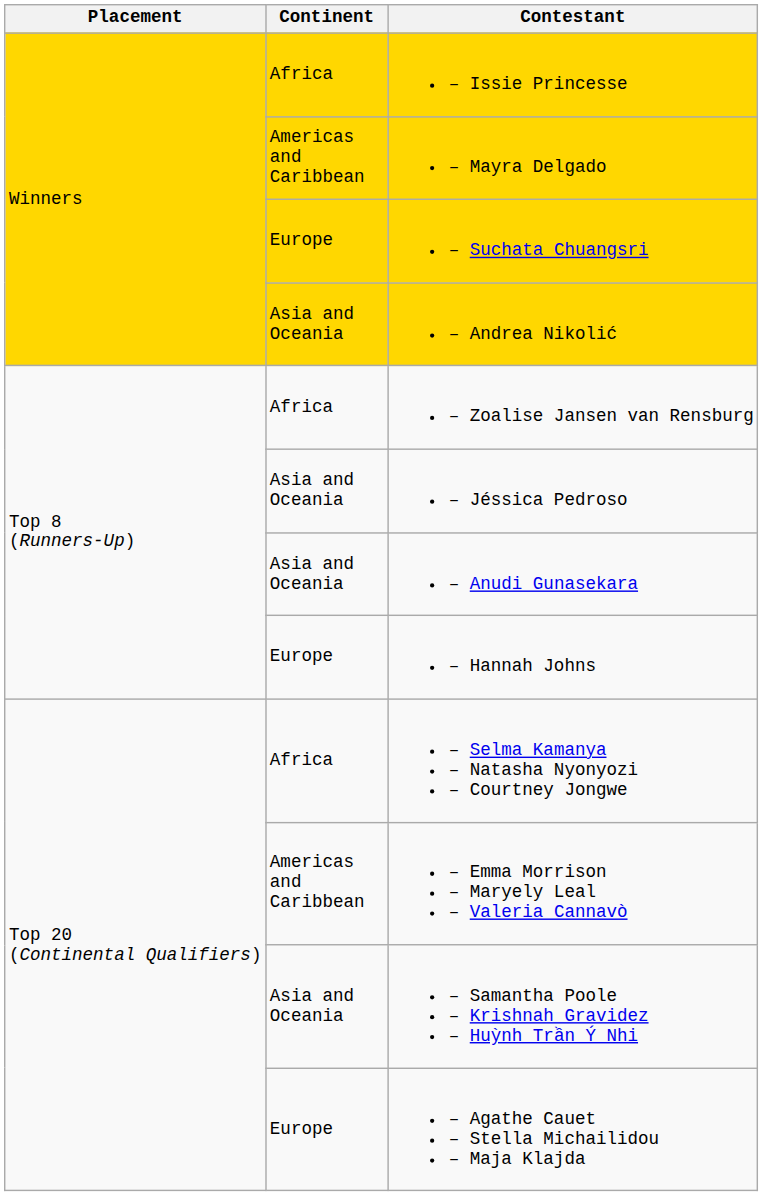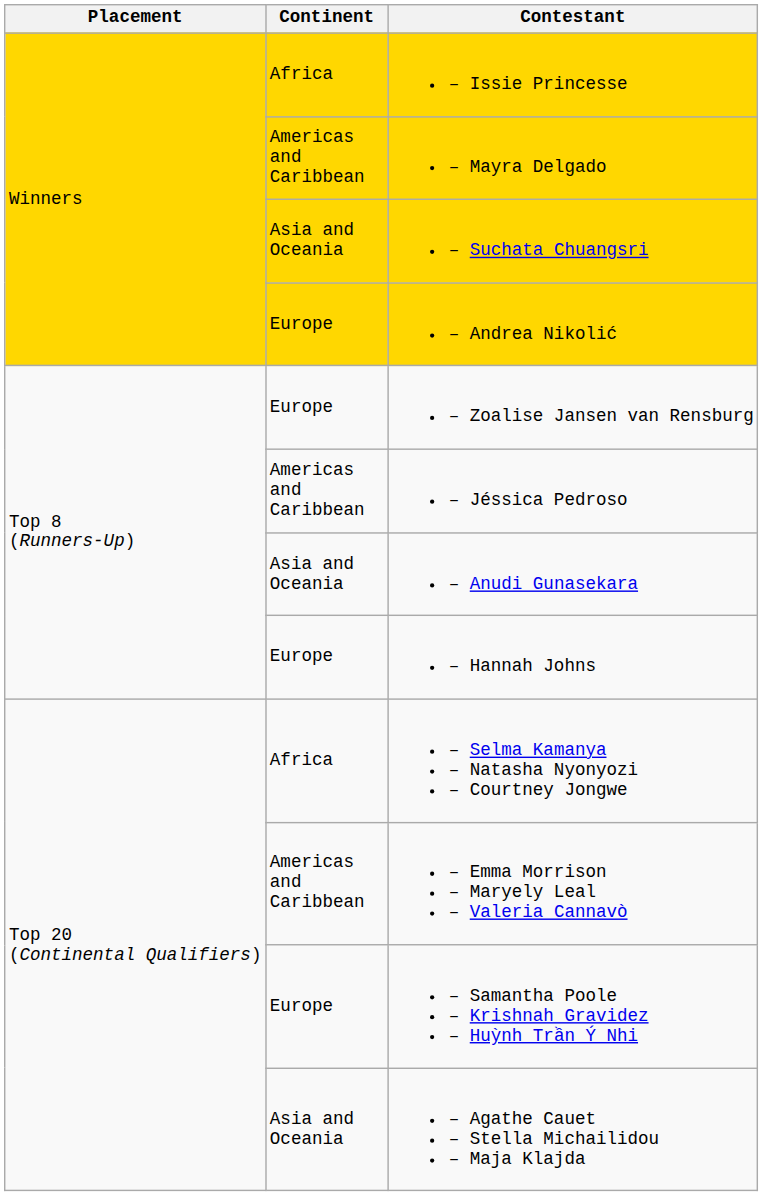– Suchata Chuangsri | Continent: Europe -> Asia and Oceania
– Andrea Nikolić | Continent: Asia and Oceania -> Europe
– Zoalise Jansen van Rensburg | Continent: Africa -> Europe
– Jéssica Pedroso | Continent: Asia and Oceania -> Americas and Caribbean
– Samantha Poole – Krishnah Gravidez – Huỳnh Trần Ý Nhi | Continent: Asia and Oceania -> Europe
– Agathe Cauet – Stella Michailidou – Maja Klajda | Continent: Europe -> Asia and Oceania
